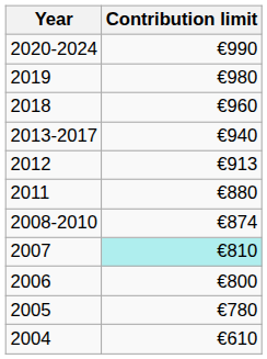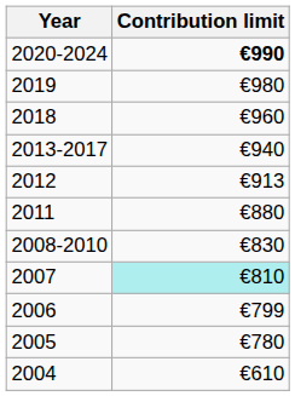2020-2024 | Contribution limit: normal -> bold
2008-2010 | Contribution limit: €874 -> €830
2006 | Contribution limit: €800 -> €799
